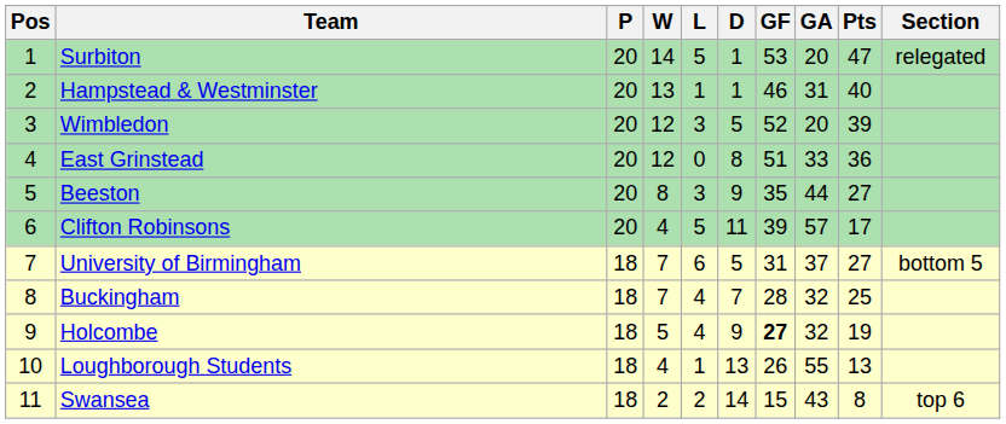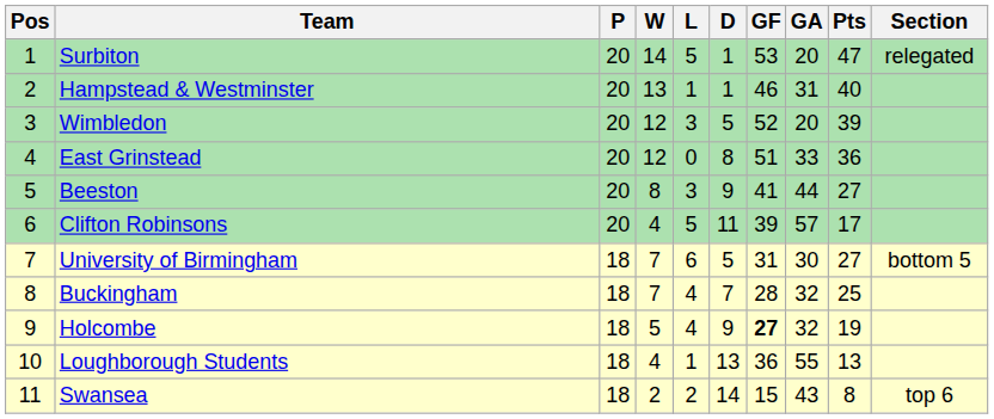Beeston | GF: 35 -> 41
University of Birmingham | GA: 37 -> 30
Loughborough Students | GF: 26 -> 36
